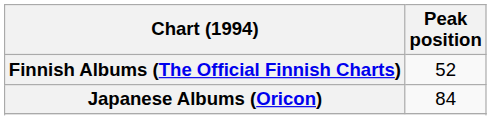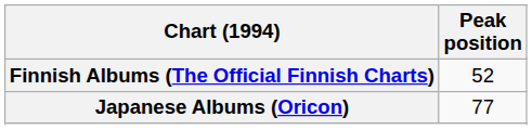Japanese Albums (Oricon) | Peak position: 84 -> 77
